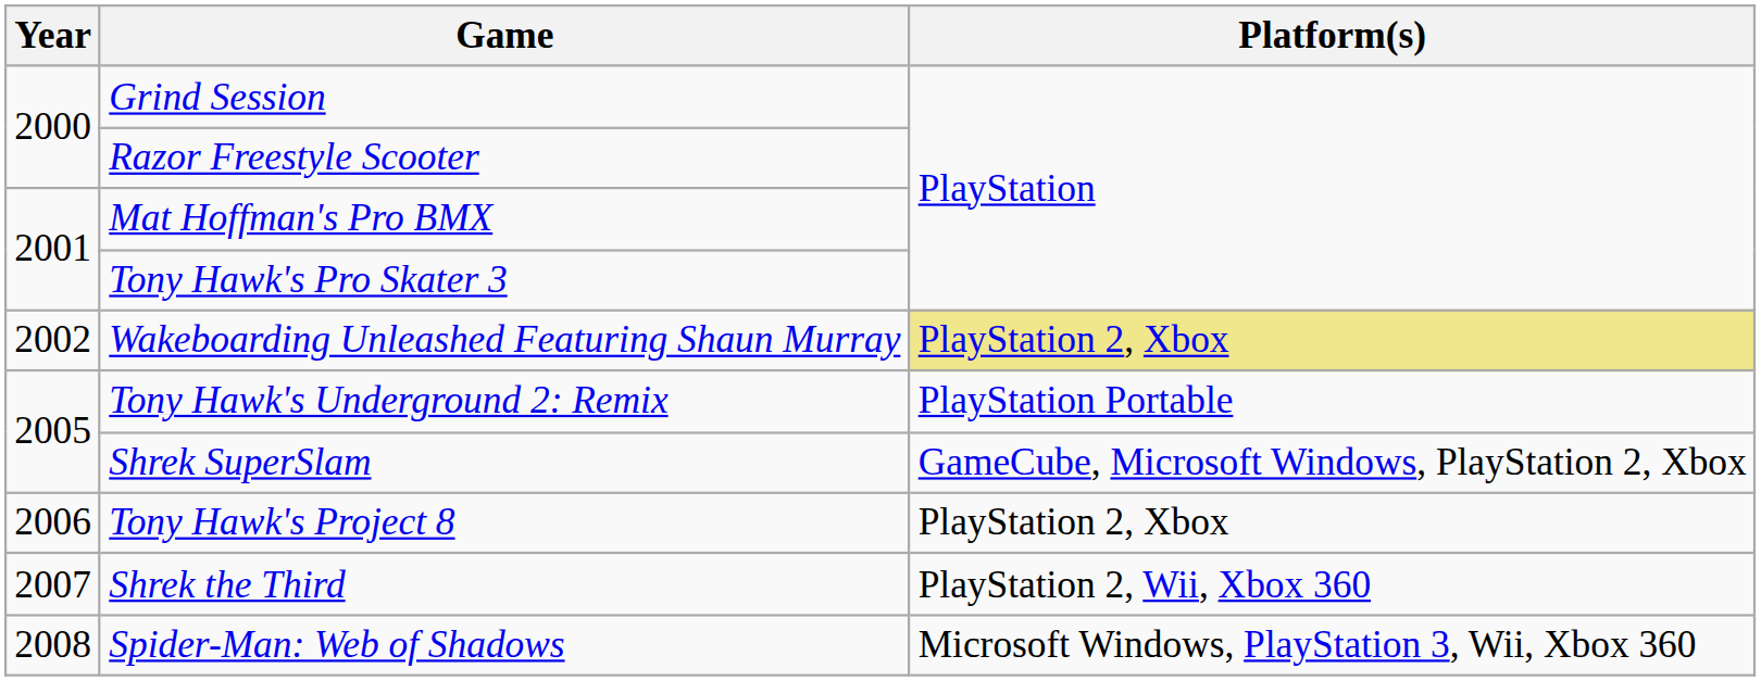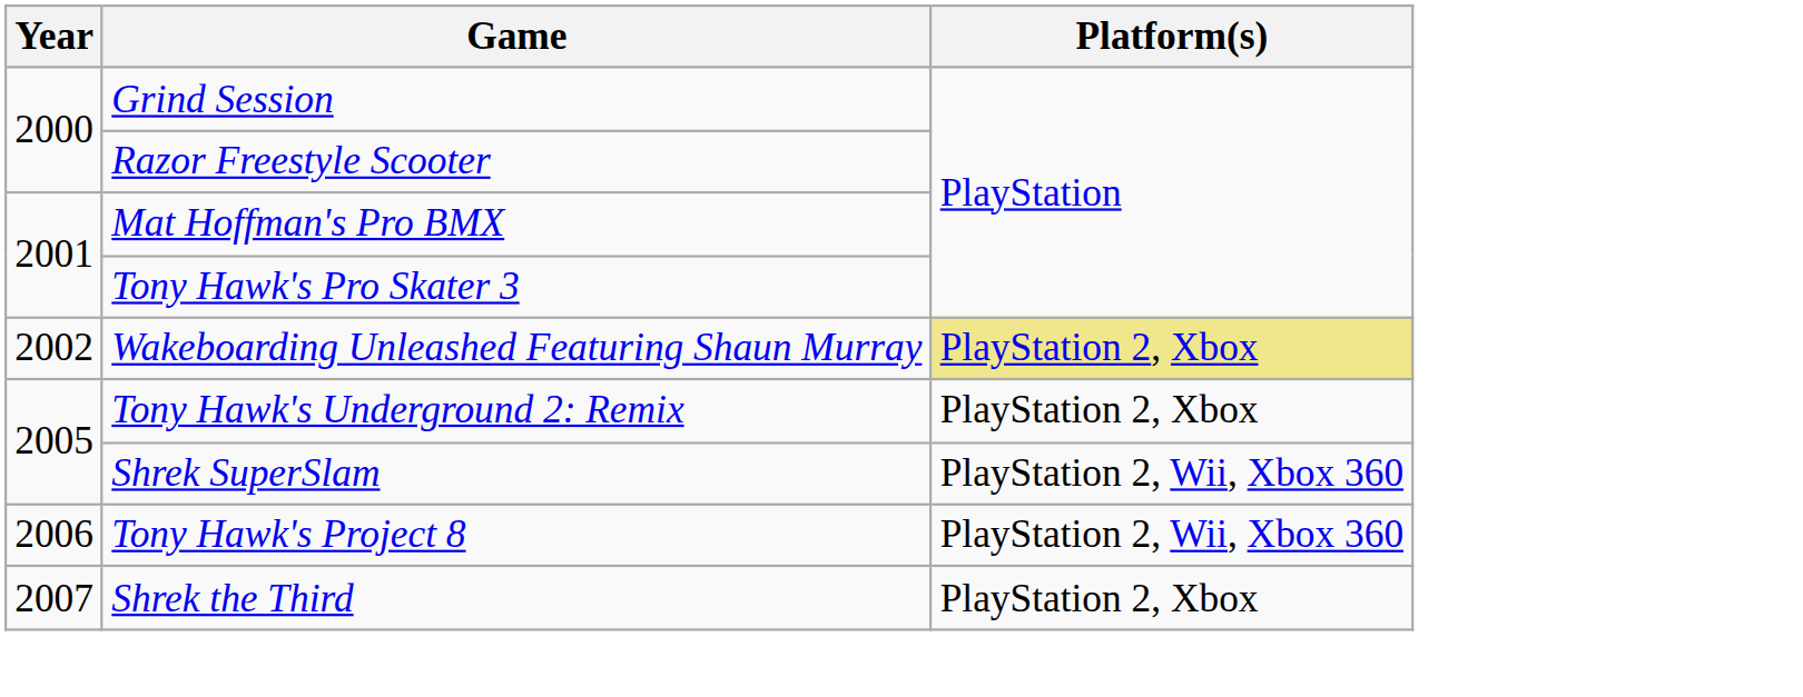Tony Hawk's Underground 2: Remix | Platform(s): PlayStation Portable -> PlayStation 2, Xbox
Shrek SuperSlam | Platform(s): GameCube, Microsoft Windows, PlayStation 2, Xbox -> PlayStation 2, Wii, Xbox 360
Tony Hawk's Project 8 | Platform(s): PlayStation 2, Xbox -> PlayStation 2, Wii, Xbox 360
Shrek the Third | Platform(s): PlayStation 2, Wii, Xbox 360 -> PlayStation 2, Xbox
- row: 2008 | Spider-Man: Web of Shadows | Microsoft Windows, PlayStation 3, Wii, Xbox 360
